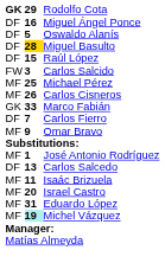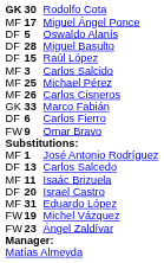Rodolfo Cota | column 2: 29 -> 30
Miguel Ángel Ponce | column 1: DF -> MF
Miguel Ángel Ponce | column 2: 16 -> 17
Miguel Basulto | column 2: gold background -> no background
Carlos Salcido | column 1: FW -> MF
Carlos Fierro | column 2: 7 -> 6
Omar Bravo | column 1: MF -> FW
Israel Castro | column 1: MF -> DF
Michel Vázquez | column 1: MF -> FW
Michel Vázquez | column 2: paleturquoise background -> no background
+ row: FW | 23 | Ángel Zaldívar
